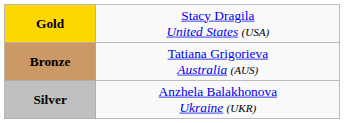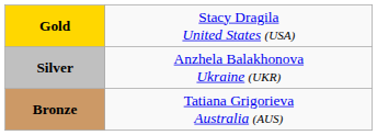rows swapped: Silver <-> Bronze
